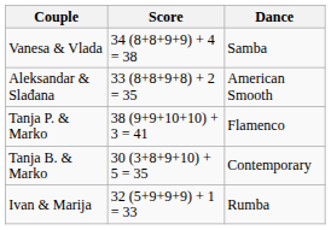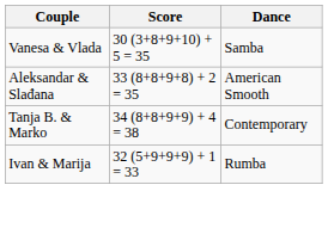Vanesa & Vlada | Score: 34 (8+8+9+9) + 4 = 38 -> 30 (3+8+9+10) + 5 = 35
- row: Tanja P. & Marko | 38 (9+9+10+10) + 3 = 41 | Flamenco
Tanja B. & Marko | Score: 30 (3+8+9+10) + 5 = 35 -> 34 (8+8+9+9) + 4 = 38
